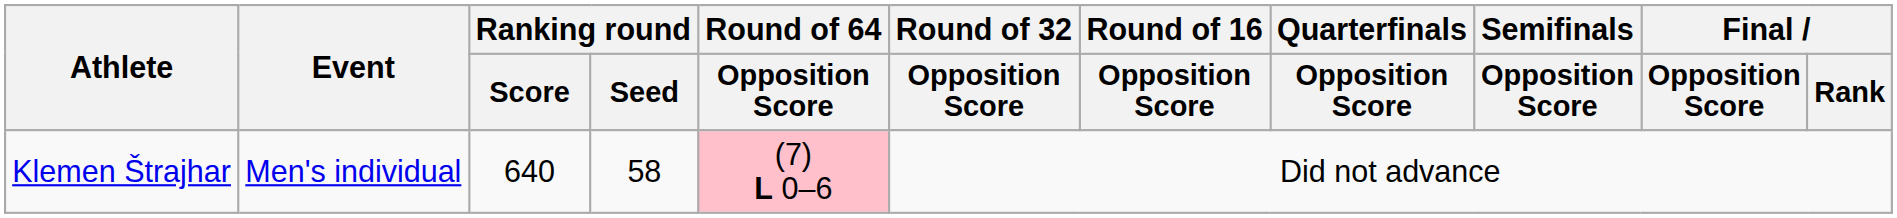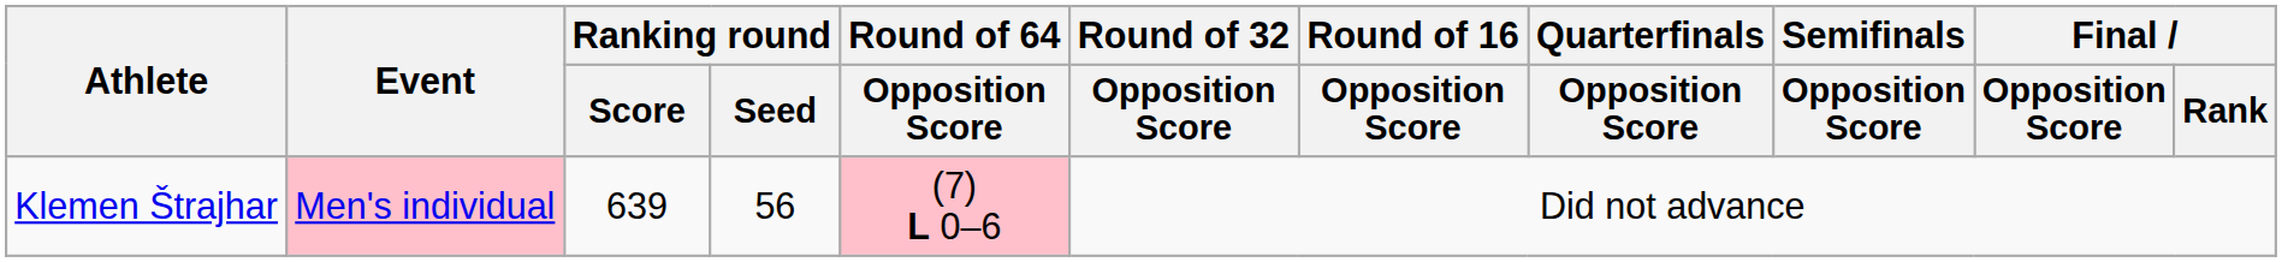Klemen Štrajhar | Event: no background -> pink background
Klemen Štrajhar | Ranking round / Score: 640 -> 639
Klemen Štrajhar | Ranking round / Seed: 58 -> 56
